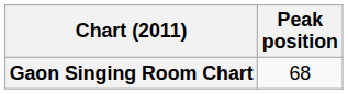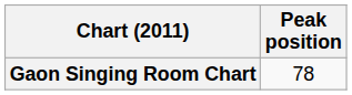Gaon Singing Room Chart | Peak position: 68 -> 78
